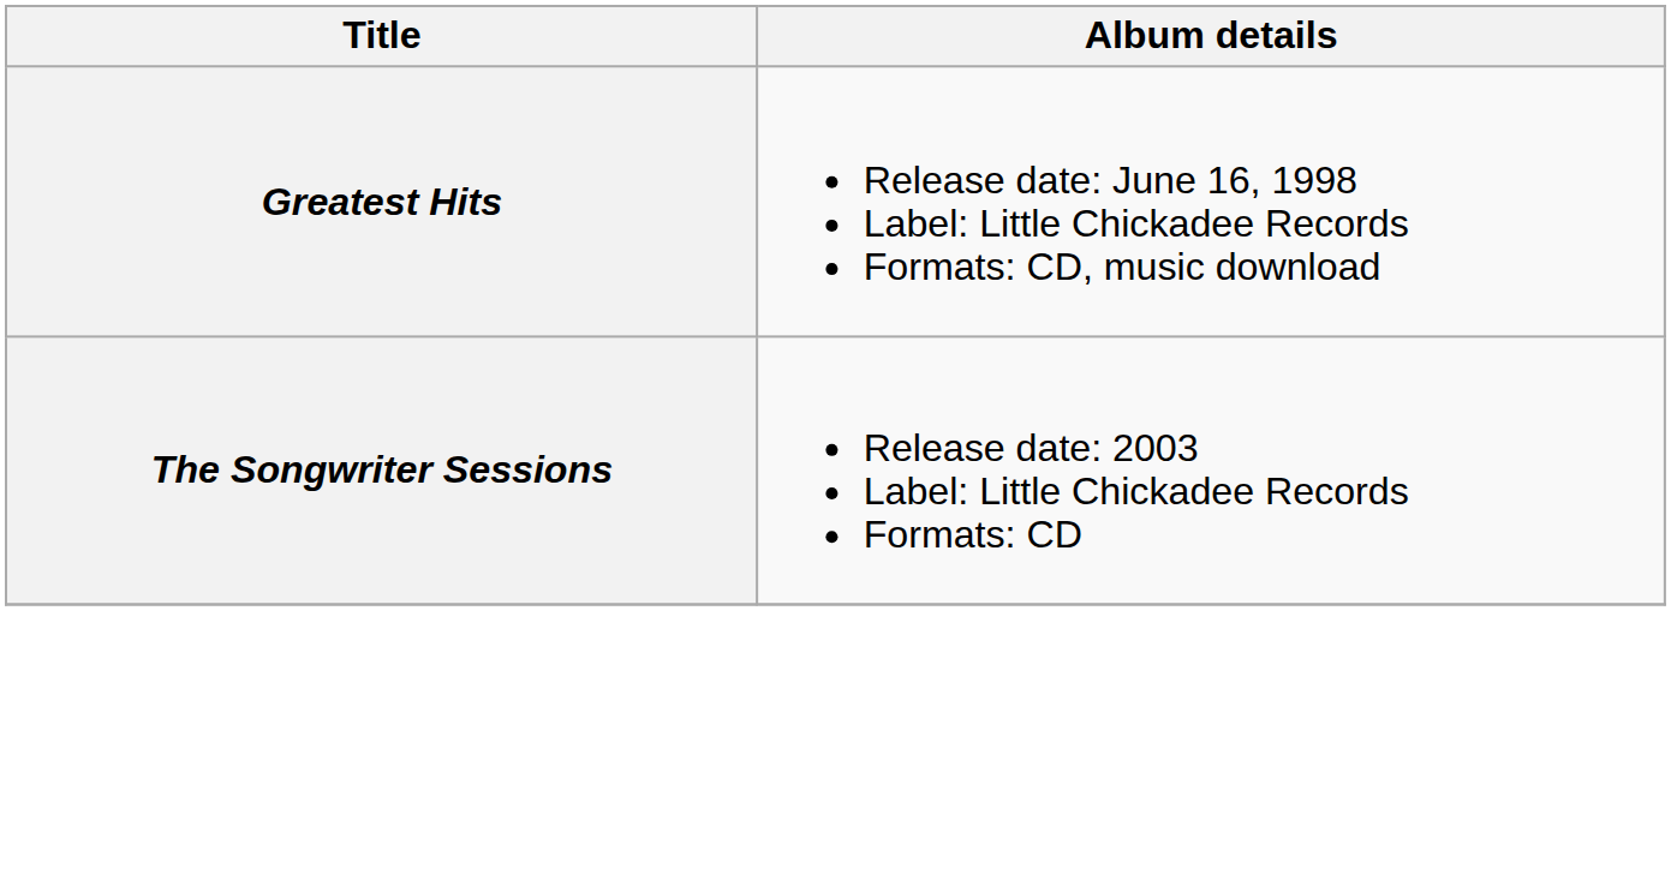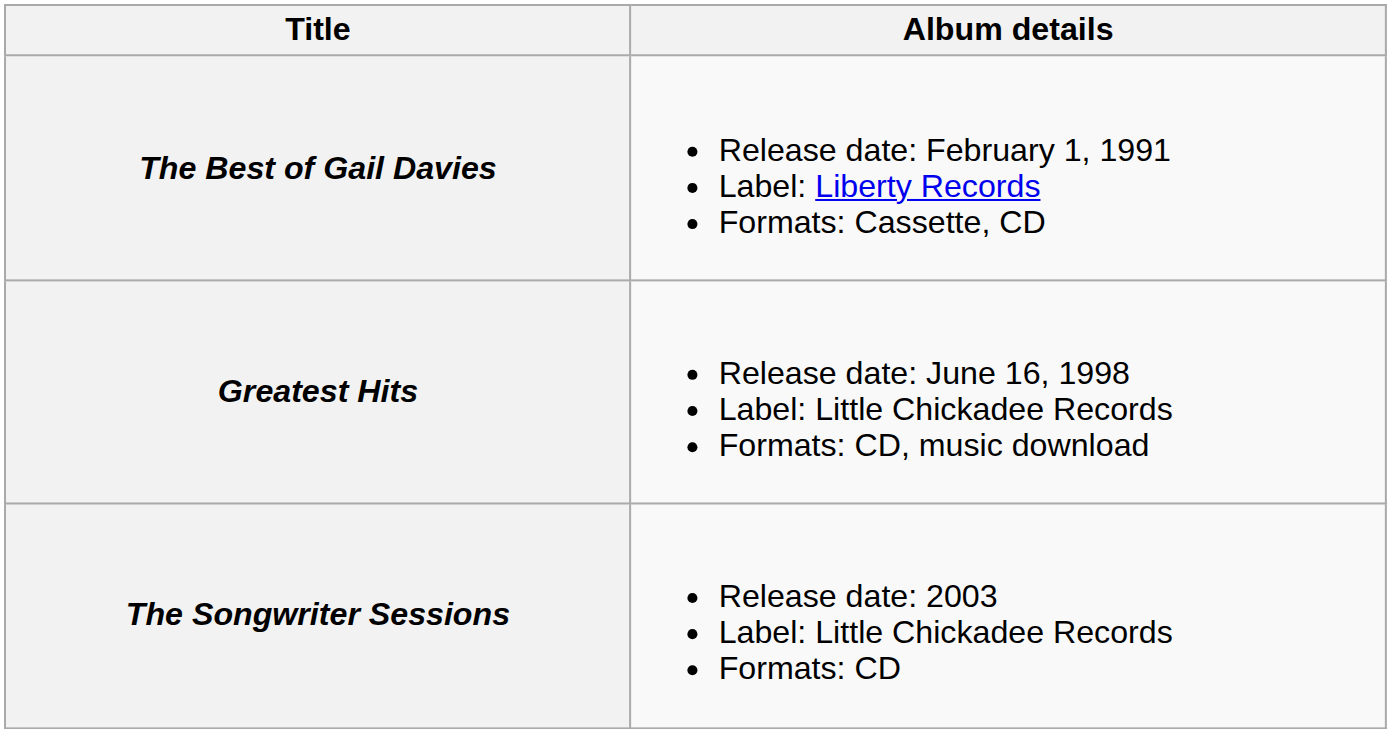+ row: The Best of Gail Davies | Release date: February 1, 1991 Label: Liberty Records Formats: Cassette, CD
